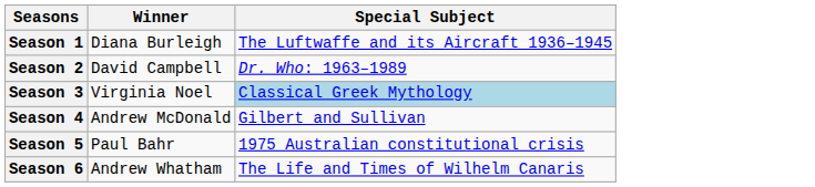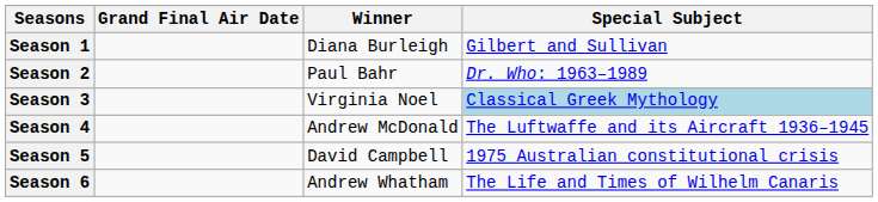+ column: Grand Final Air Date
Season 1 | Special Subject: The Luftwaffe and its Aircraft 1936–1945 -> Gilbert and Sullivan
Season 2 | Winner: David Campbell -> Paul Bahr
Season 4 | Special Subject: Gilbert and Sullivan -> The Luftwaffe and its Aircraft 1936–1945
Season 5 | Winner: Paul Bahr -> David Campbell
